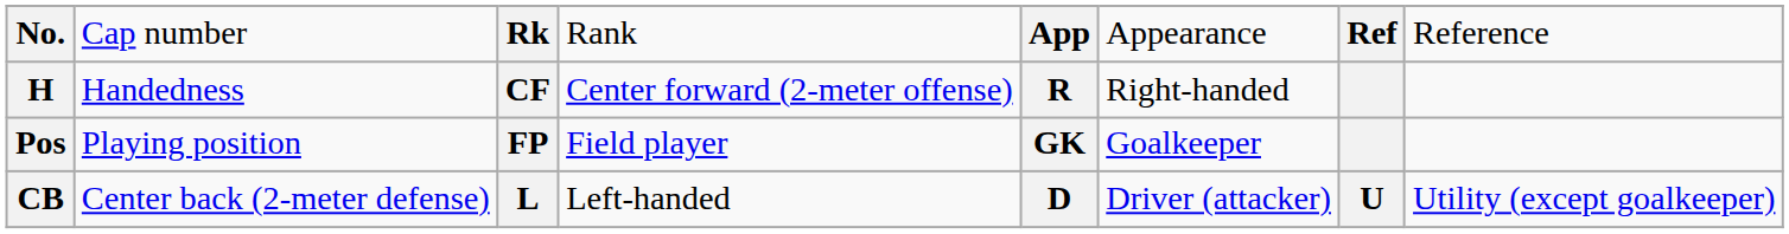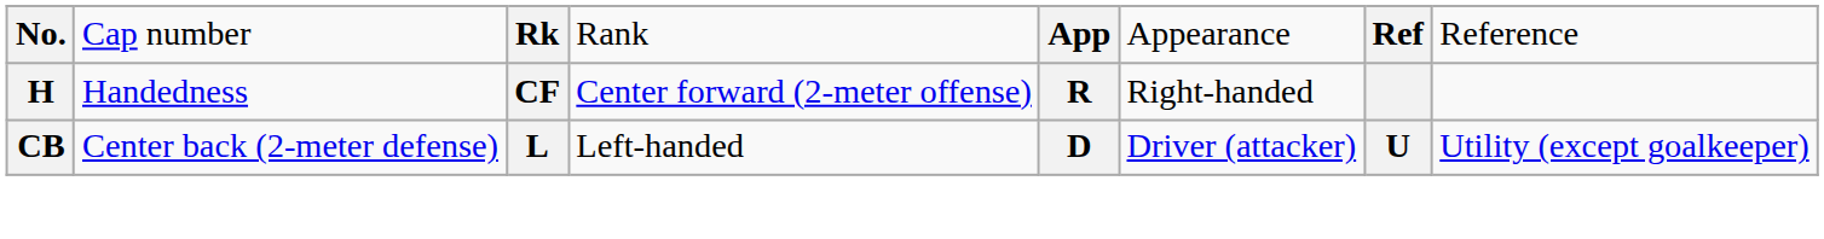- row: Pos | Playing position | FP | Field player | GK | Goalkeeper
